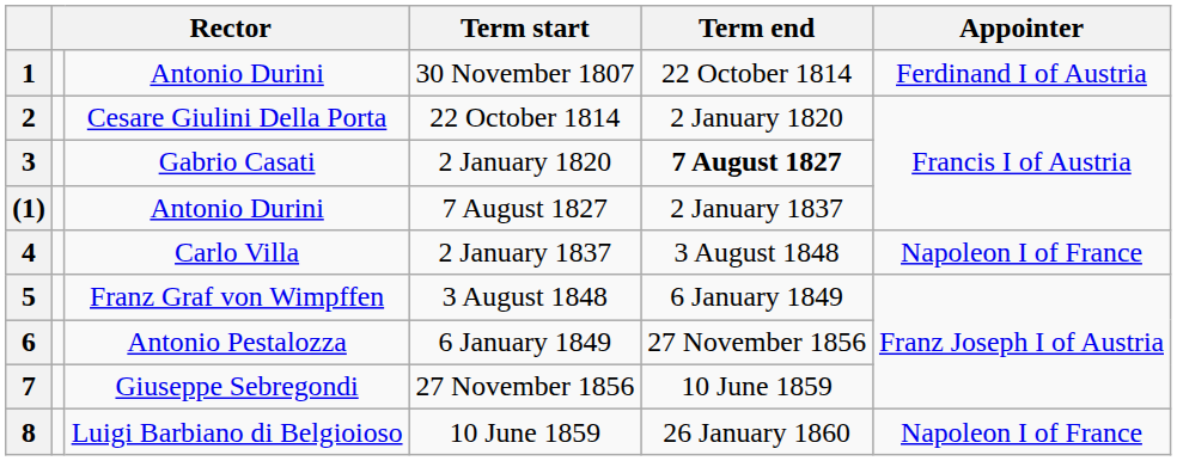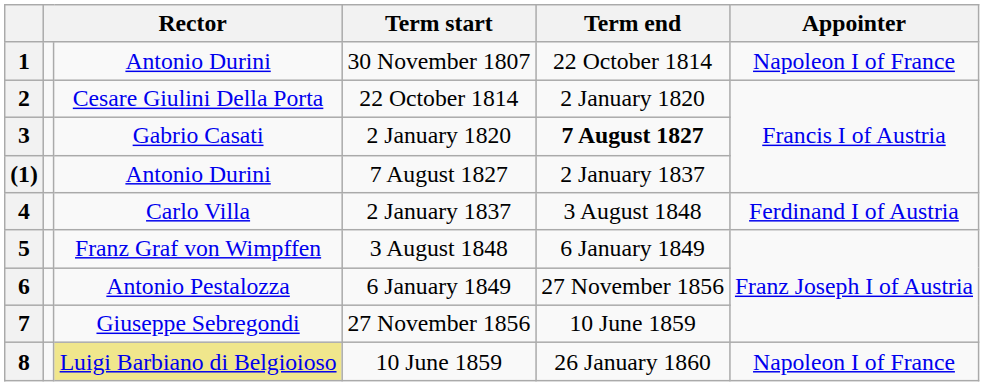1 | Appointer: Ferdinand I of Austria -> Napoleon I of France
4 | Appointer: Napoleon I of France -> Ferdinand I of Austria
8 | column 3: no background -> khaki background
